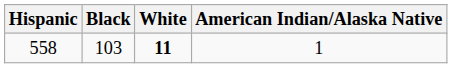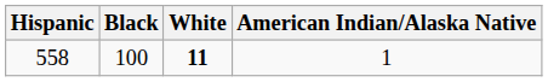558 | Black: 103 -> 100
